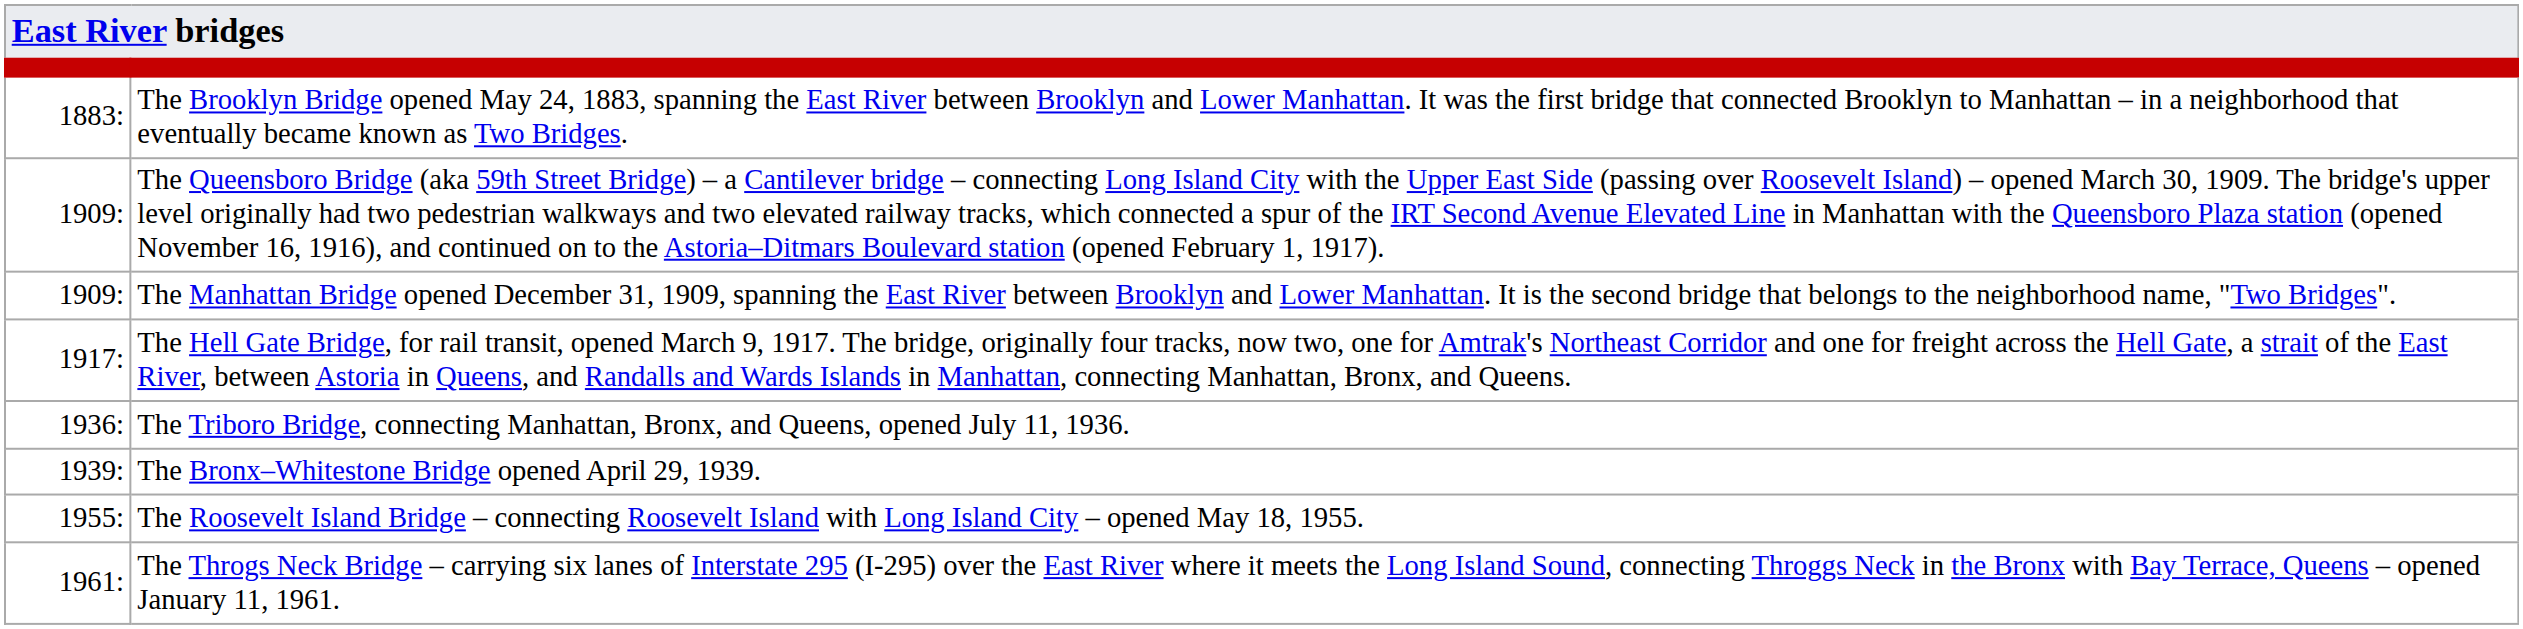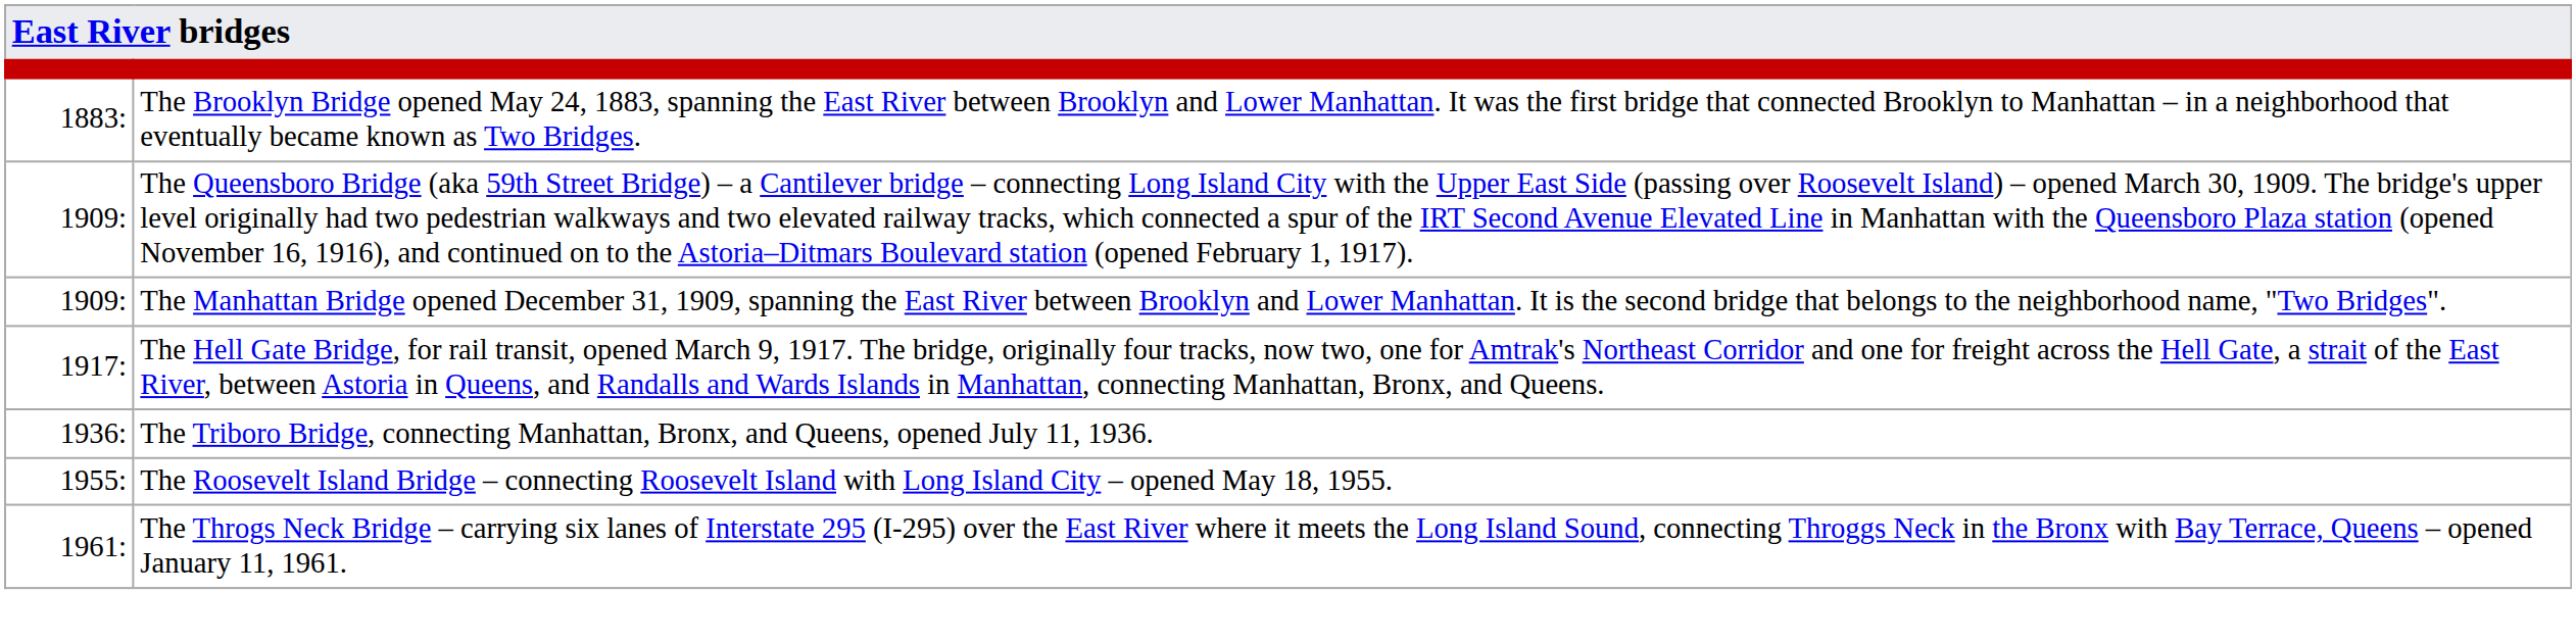- row: 1939: | The Bronx–Whitestone Bridge opened April 29, 1939.
